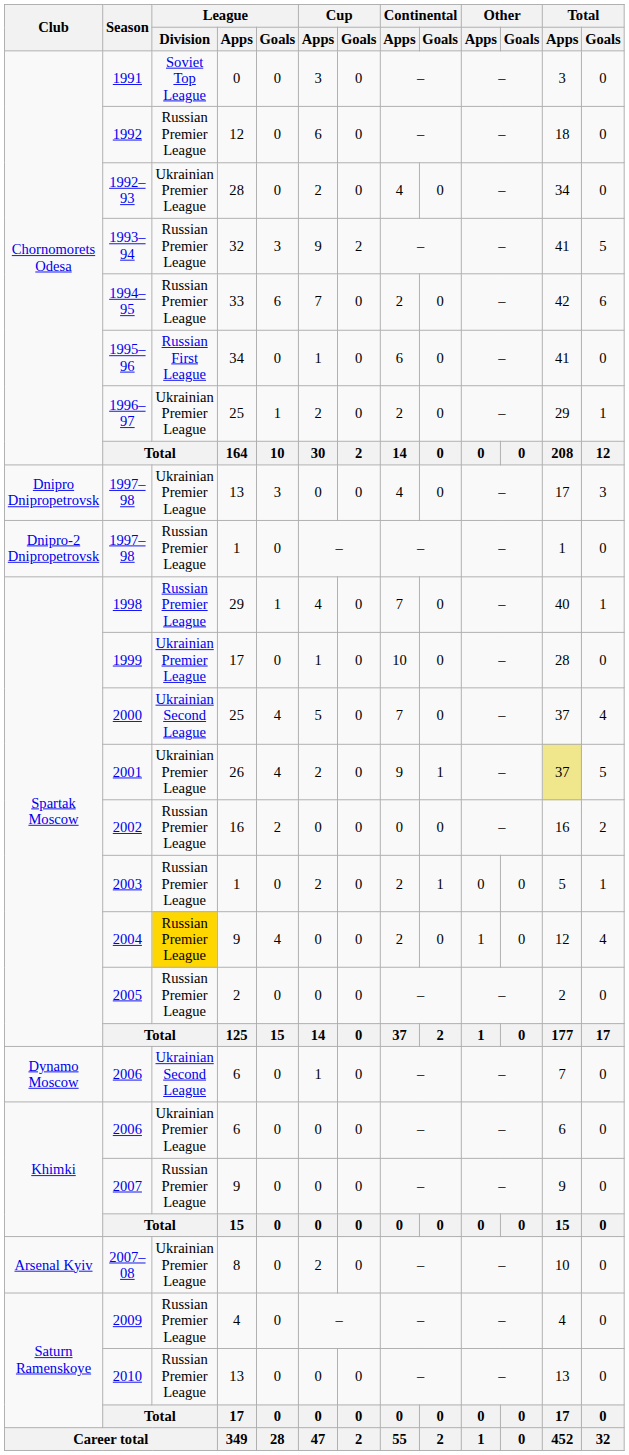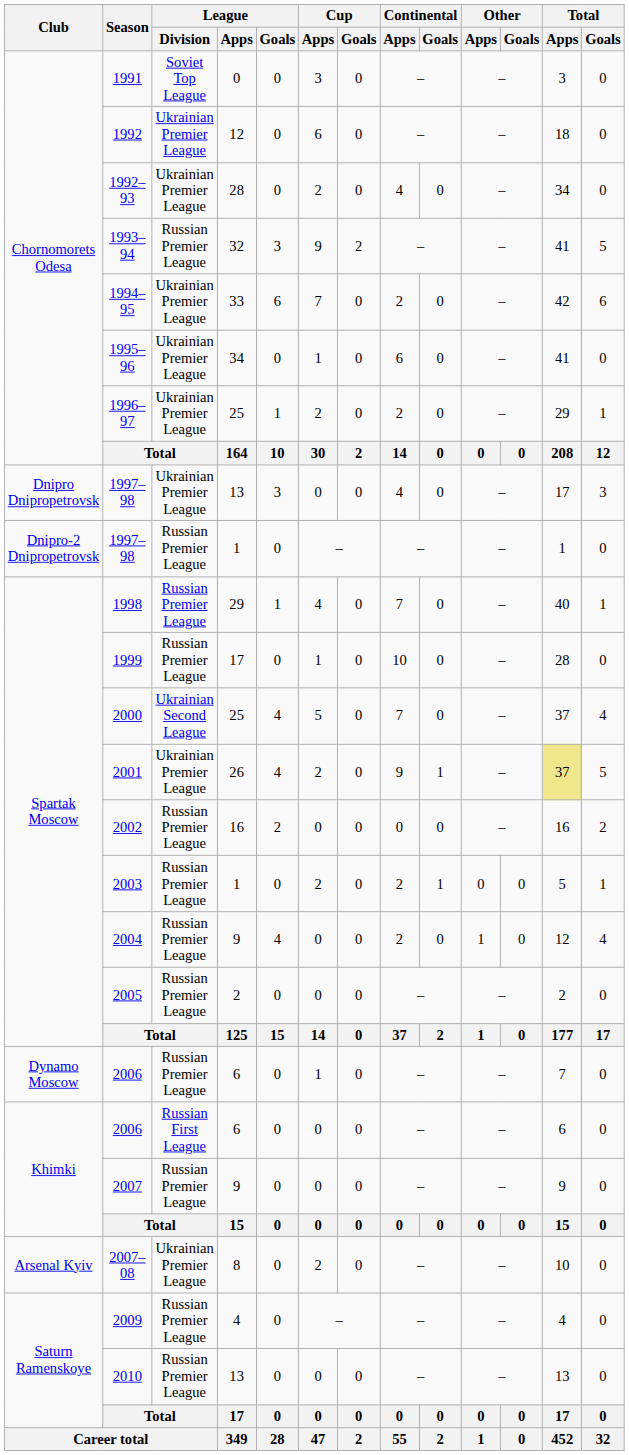1992 | League / Division: Russian Premier League -> Ukrainian Premier League
1994–95 | League / Division: Russian Premier League -> Ukrainian Premier League
1995–96 | League / Division: Russian First League -> Ukrainian Premier League
1999 | League / Division: Ukrainian Premier League -> Russian Premier League
2004 | League / Division: gold background -> no background
Dynamo Moscow / 2006 | League / Division: Ukrainian Second League -> Russian Premier League
Khimki / 2006 | League / Division: Ukrainian Premier League -> Russian First League
